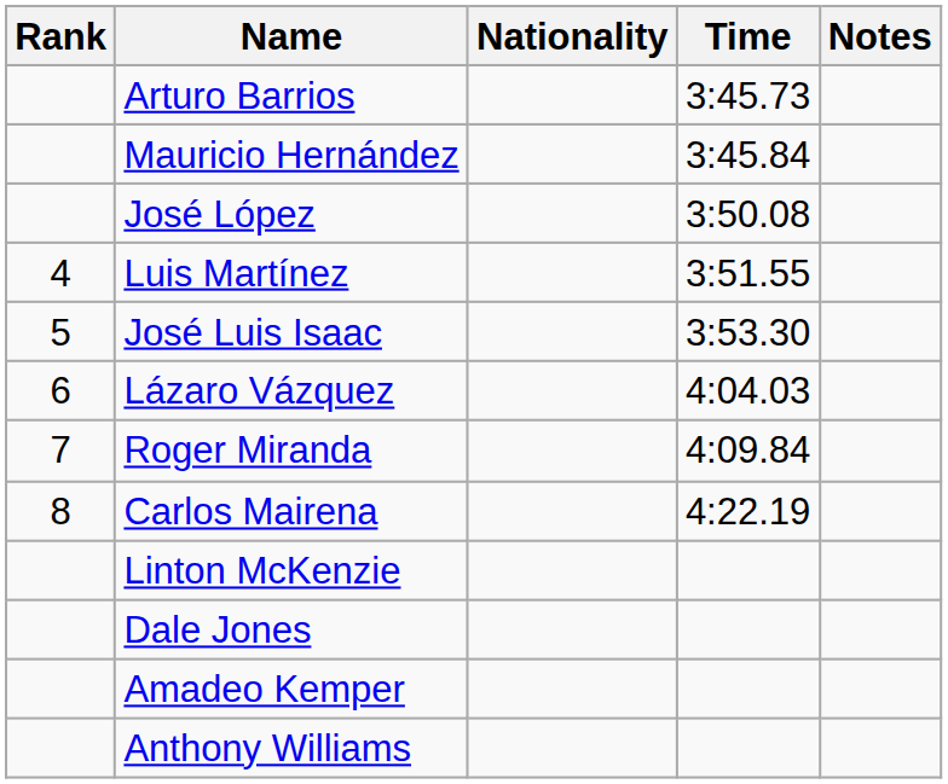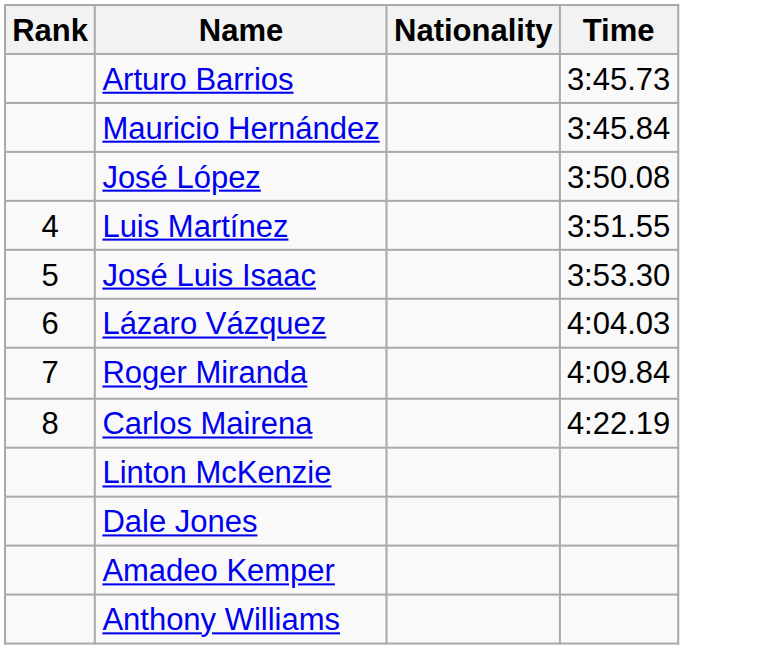- column: Notes
